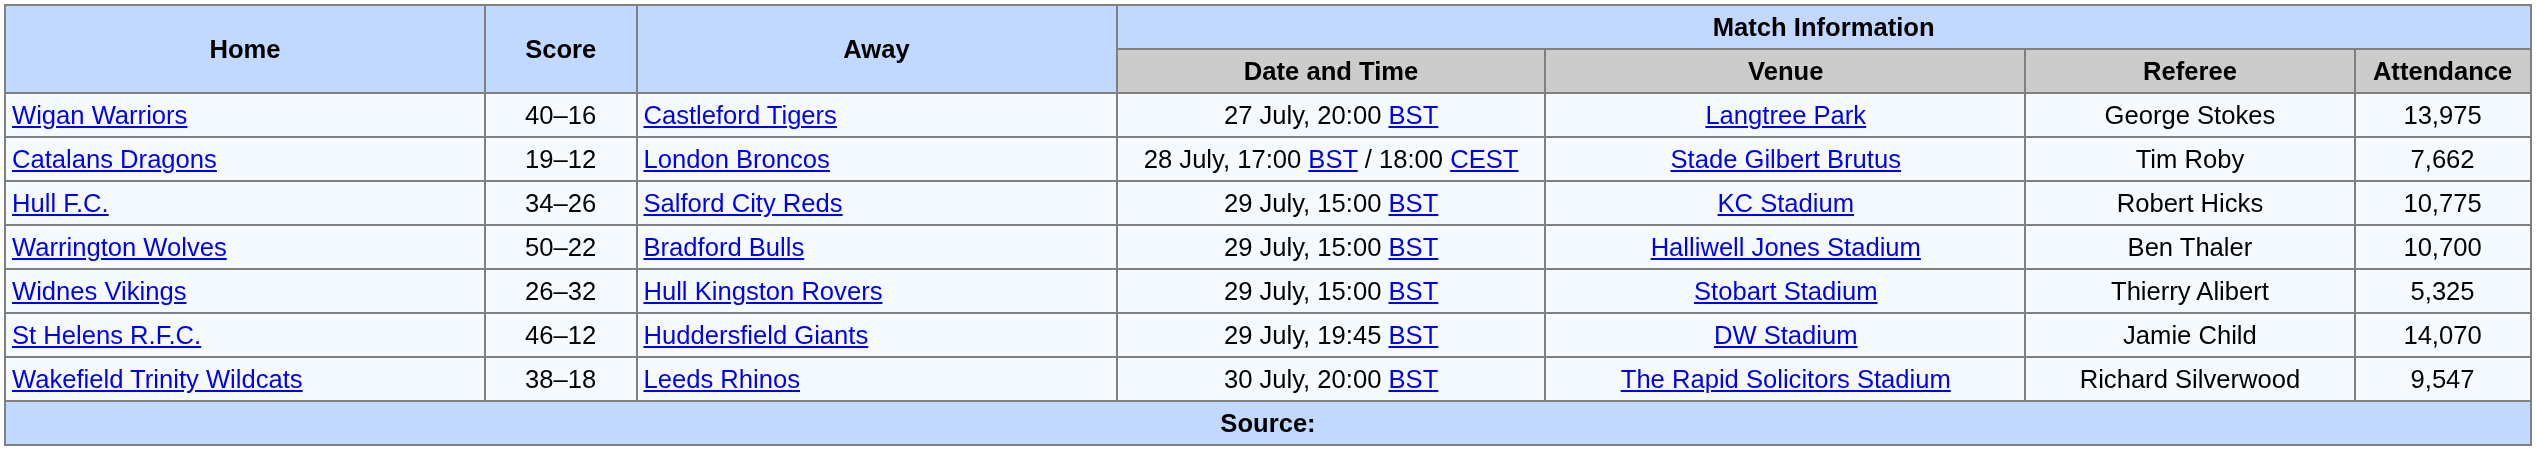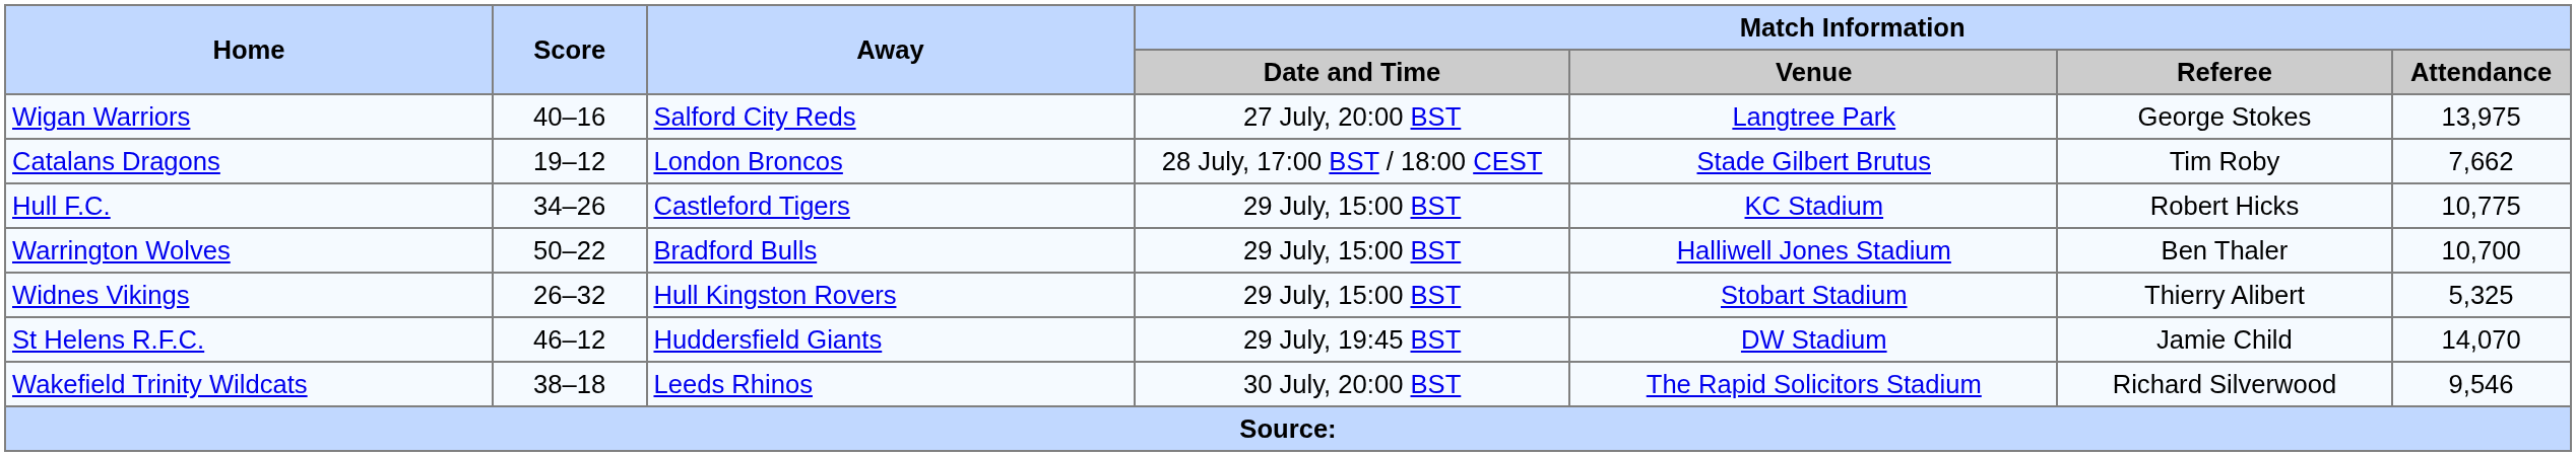Wigan Warriors | Away: Castleford Tigers -> Salford City Reds
Hull F.C. | Away: Salford City Reds -> Castleford Tigers
Wakefield Trinity Wildcats | Match Information / Attendance: 9,547 -> 9,546
